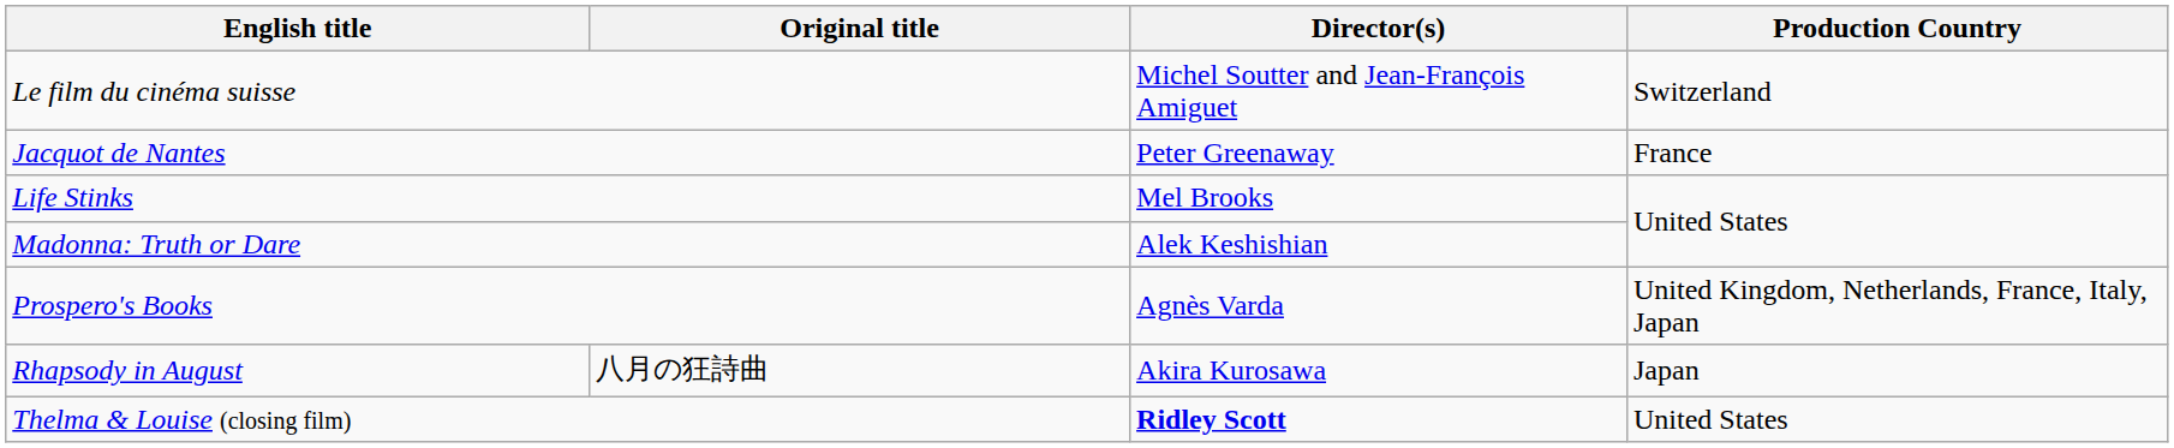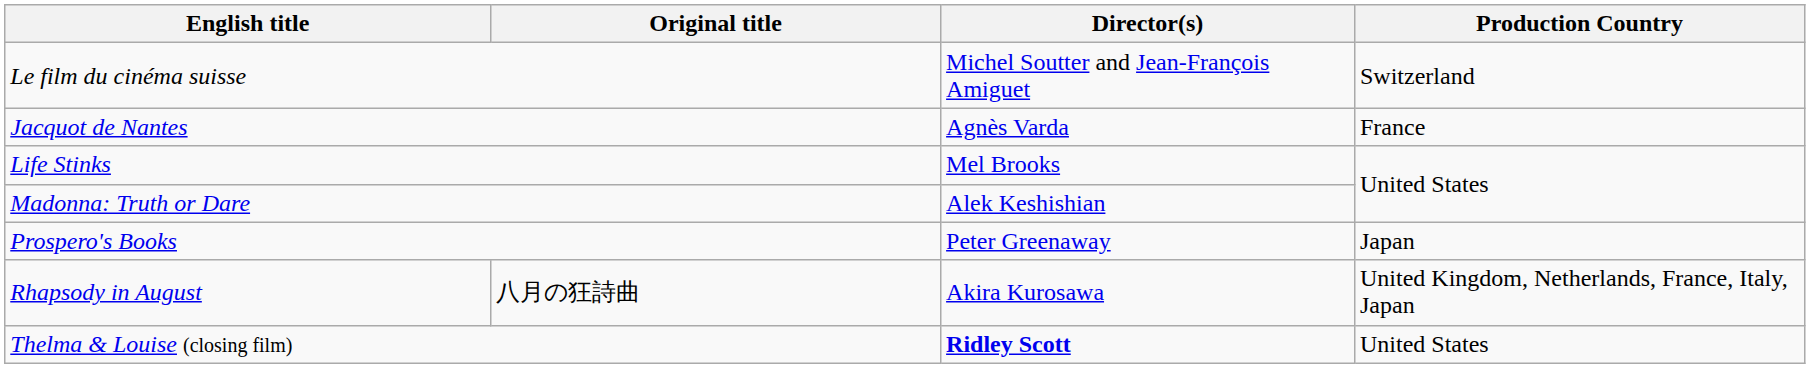Jacquot de Nantes | Director(s): Peter Greenaway -> Agnès Varda
Prospero's Books | Director(s): Agnès Varda -> Peter Greenaway
Prospero's Books | Production Country: United Kingdom, Netherlands, France, Italy, Japan -> Japan
Rhapsody in August | Production Country: Japan -> United Kingdom, Netherlands, France, Italy, Japan
